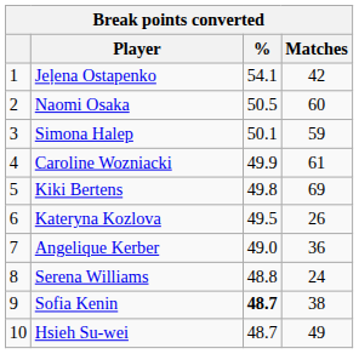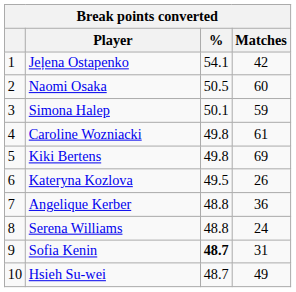Caroline Wozniacki | %: 49.9 -> 49.8
Angelique Kerber | %: 49.0 -> 48.8
Sofia Kenin | Matches: 38 -> 31
